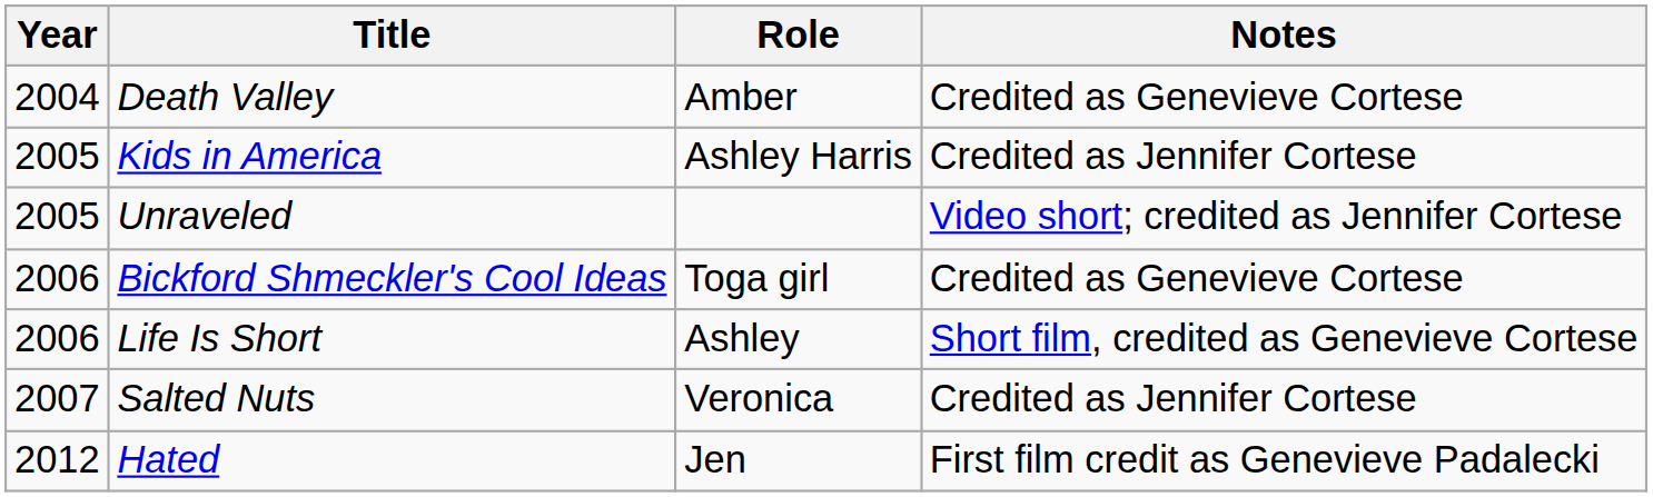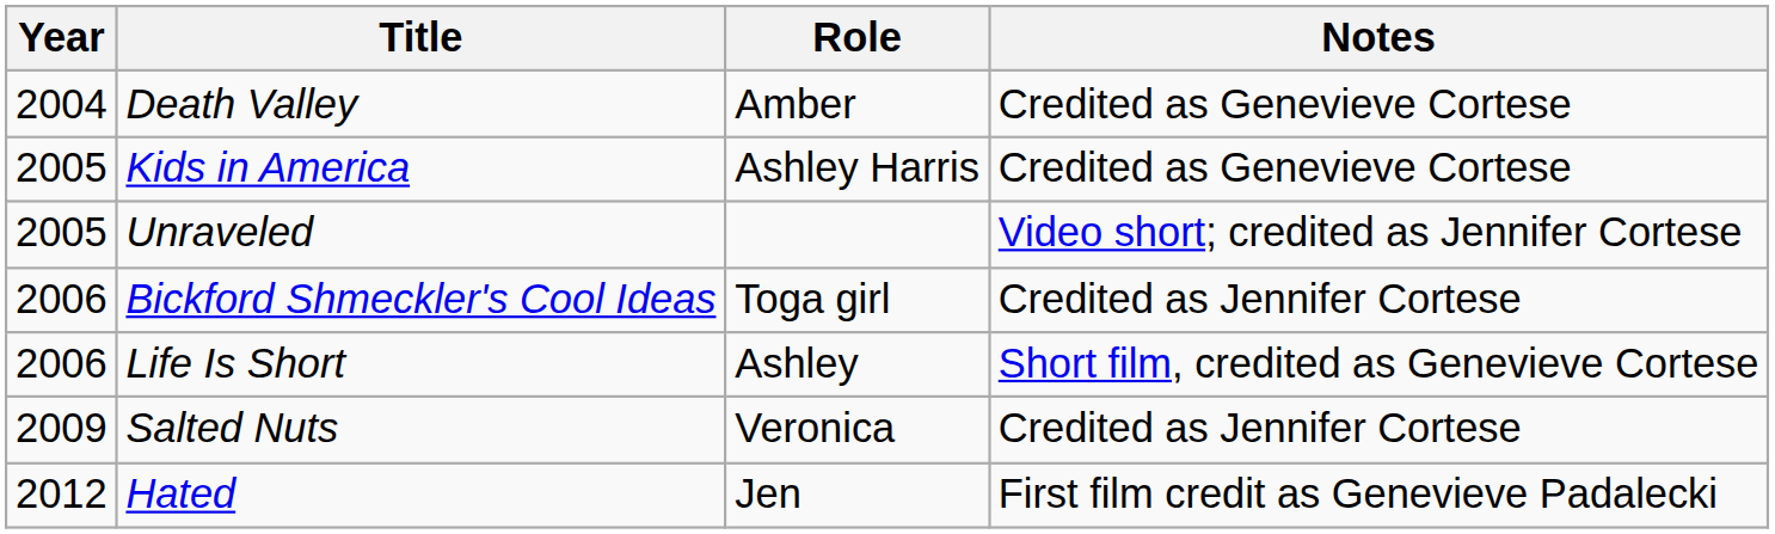Kids in America | Notes: Credited as Jennifer Cortese -> Credited as Genevieve Cortese
Bickford Shmeckler's Cool Ideas | Notes: Credited as Genevieve Cortese -> Credited as Jennifer Cortese
Salted Nuts | Year: 2007 -> 2009
